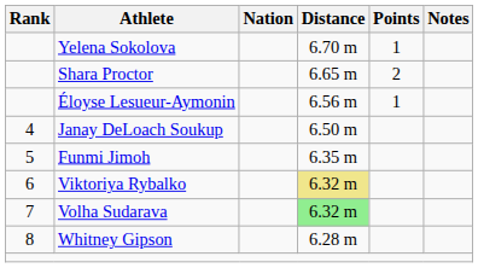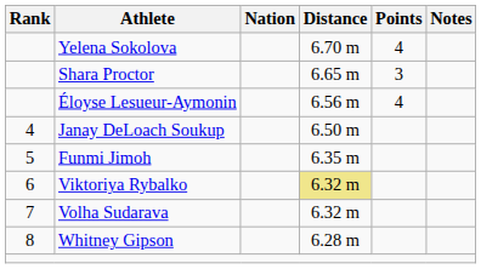Yelena Sokolova | Points: 1 -> 4
Shara Proctor | Points: 2 -> 3
Éloyse Lesueur-Aymonin | Points: 1 -> 4
Volha Sudarava | Distance: lightgreen background -> no background
